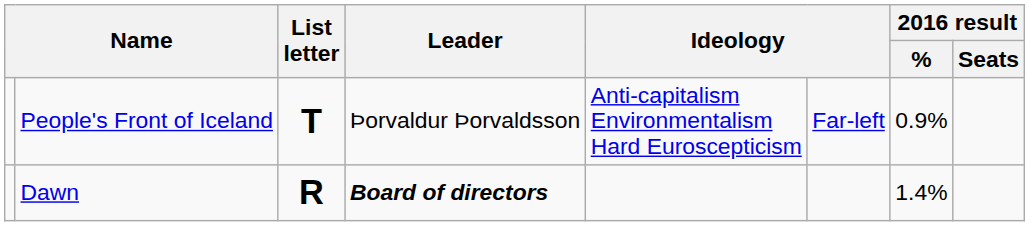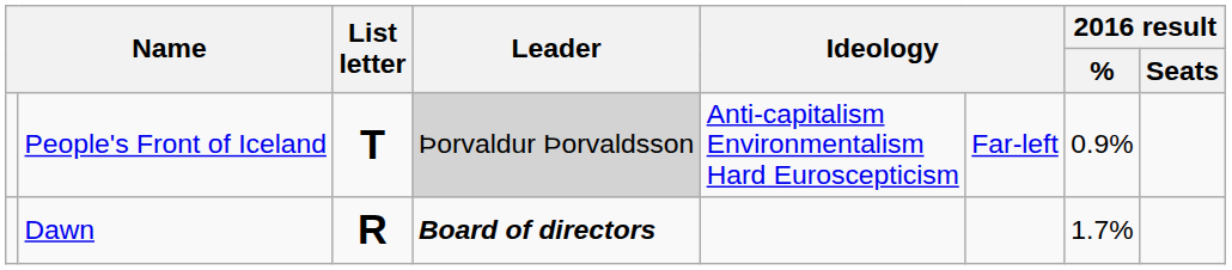People's Front of Iceland | Leader: no background -> lightgrey background
Dawn | 2016 result / %: 1.4% -> 1.7%
